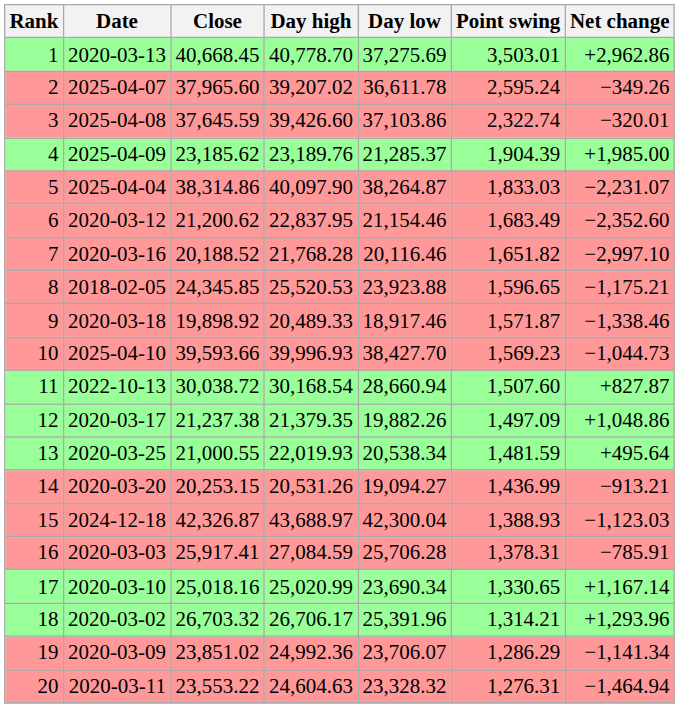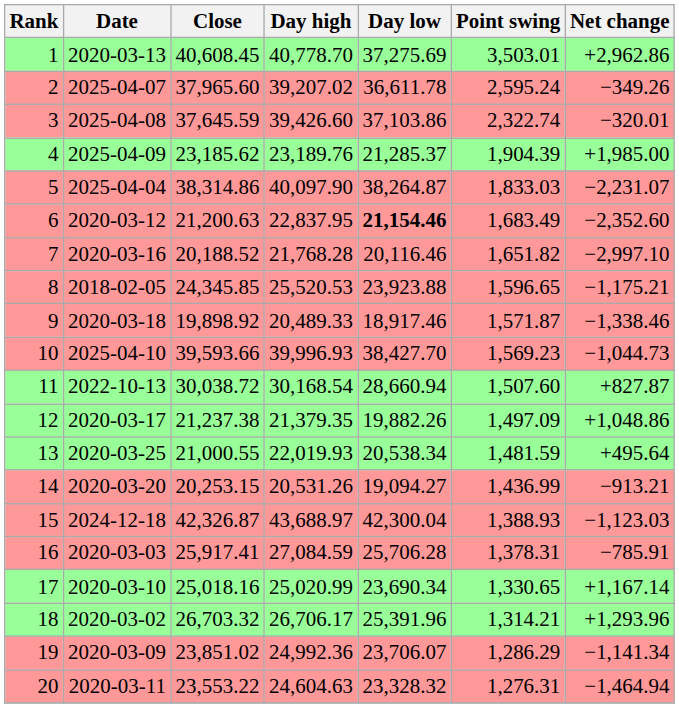1 | Close: 40,668.45 -> 40,608.45
6 | Close: 21,200.62 -> 21,200.63
6 | Day low: normal -> bold
